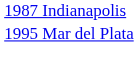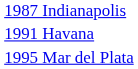+ row: 1991 Havana
